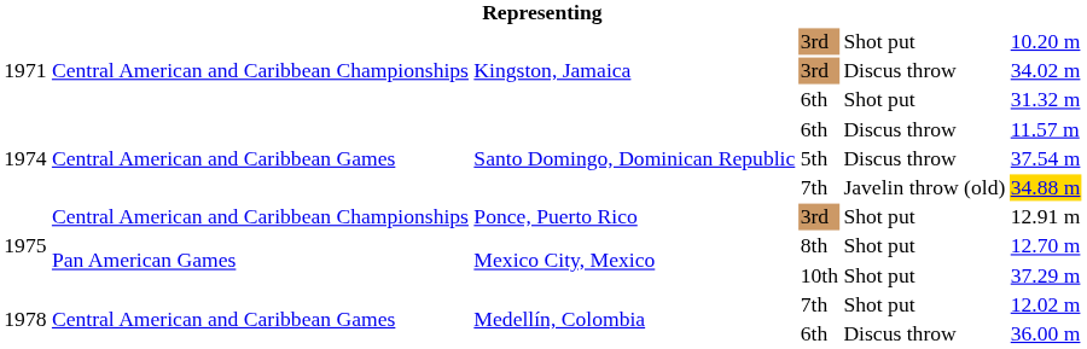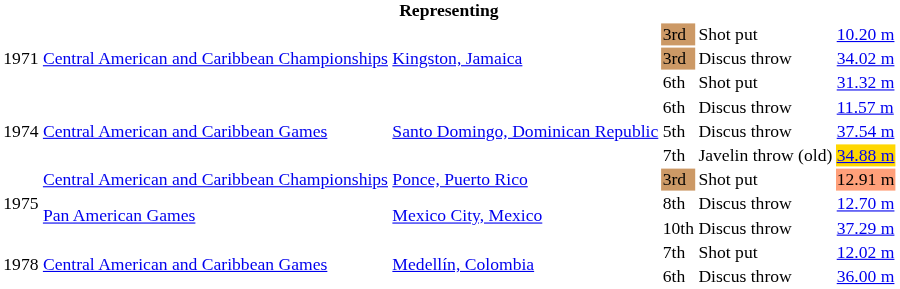Ponce, Puerto Rico / 3rd | column 6: no background -> lightsalmon background
8th | column 5: Shot put -> Discus throw
10th | column 5: Shot put -> Discus throw
